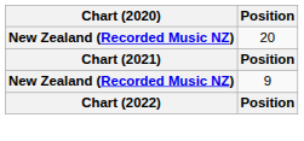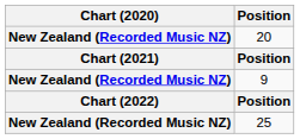+ row: New Zealand (Recorded Music NZ) | 25
